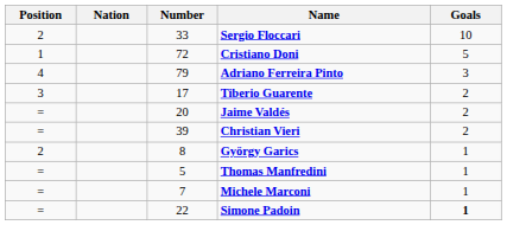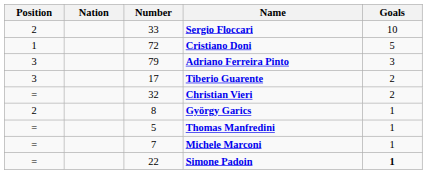Adriano Ferreira Pinto | Position: 4 -> 3
- row: = | 20 | Jaime Valdés | 2
Christian Vieri | Number: 39 -> 32
